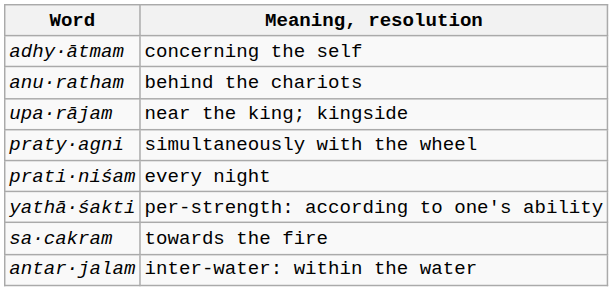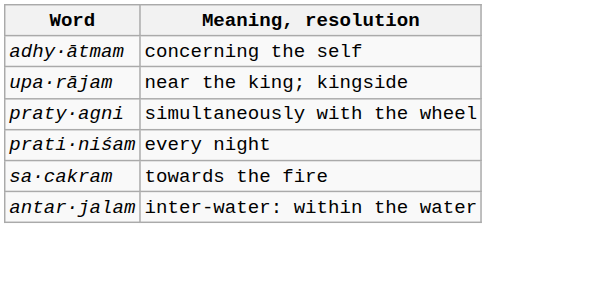- row: anu·ratham | behind the chariots
- row: yathā·śakti | per-strength: according to one's ability
